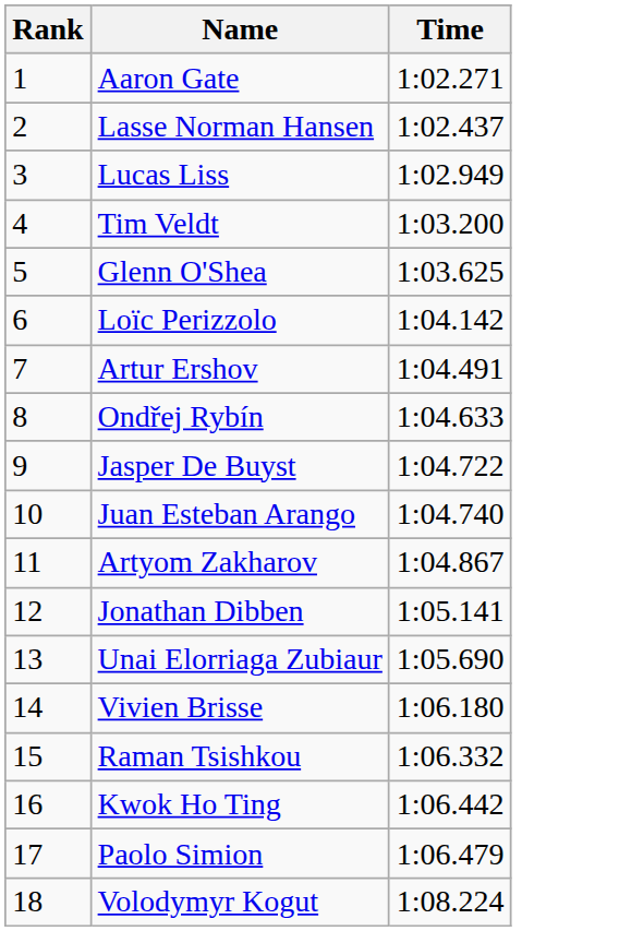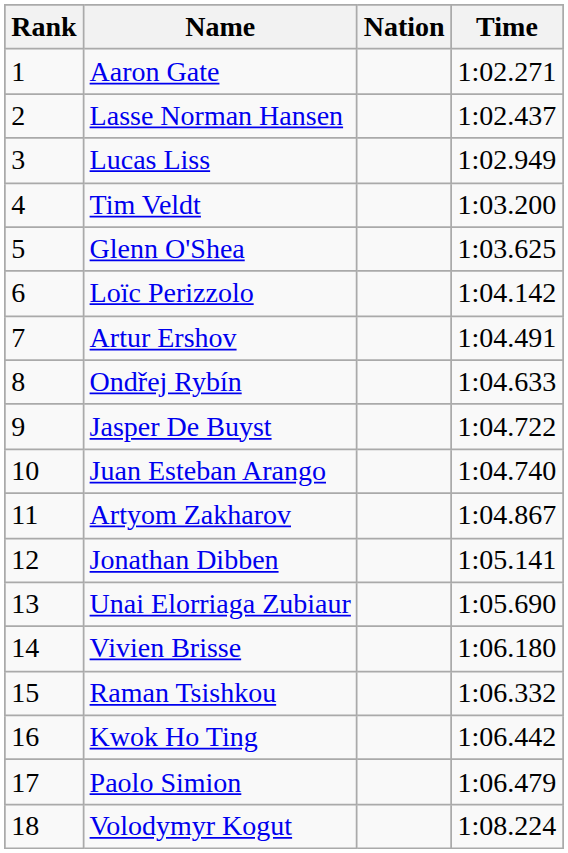+ column: Nation
